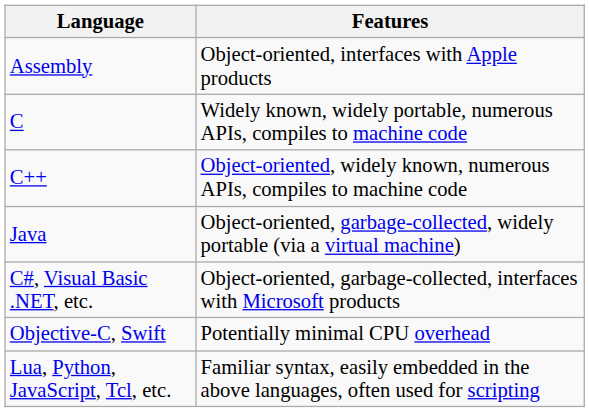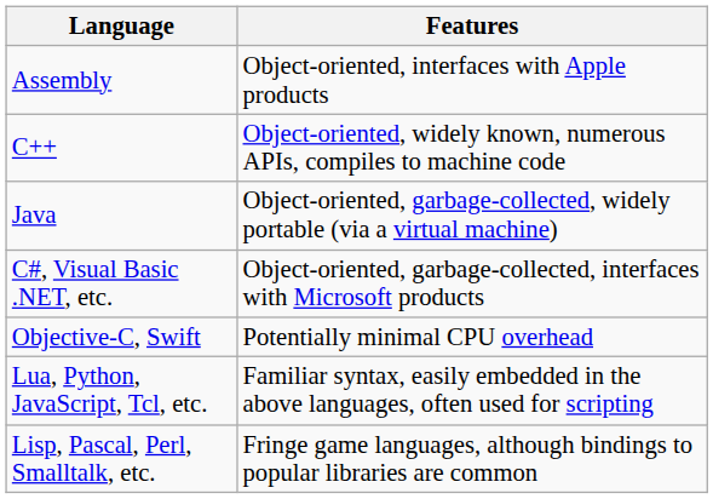- row: C | Widely known, widely portable, numerous APIs, compiles to machine code
+ row: Lisp, Pascal, Perl, Smalltalk, etc. | Fringe game languages, although bindings to popular libraries are common
